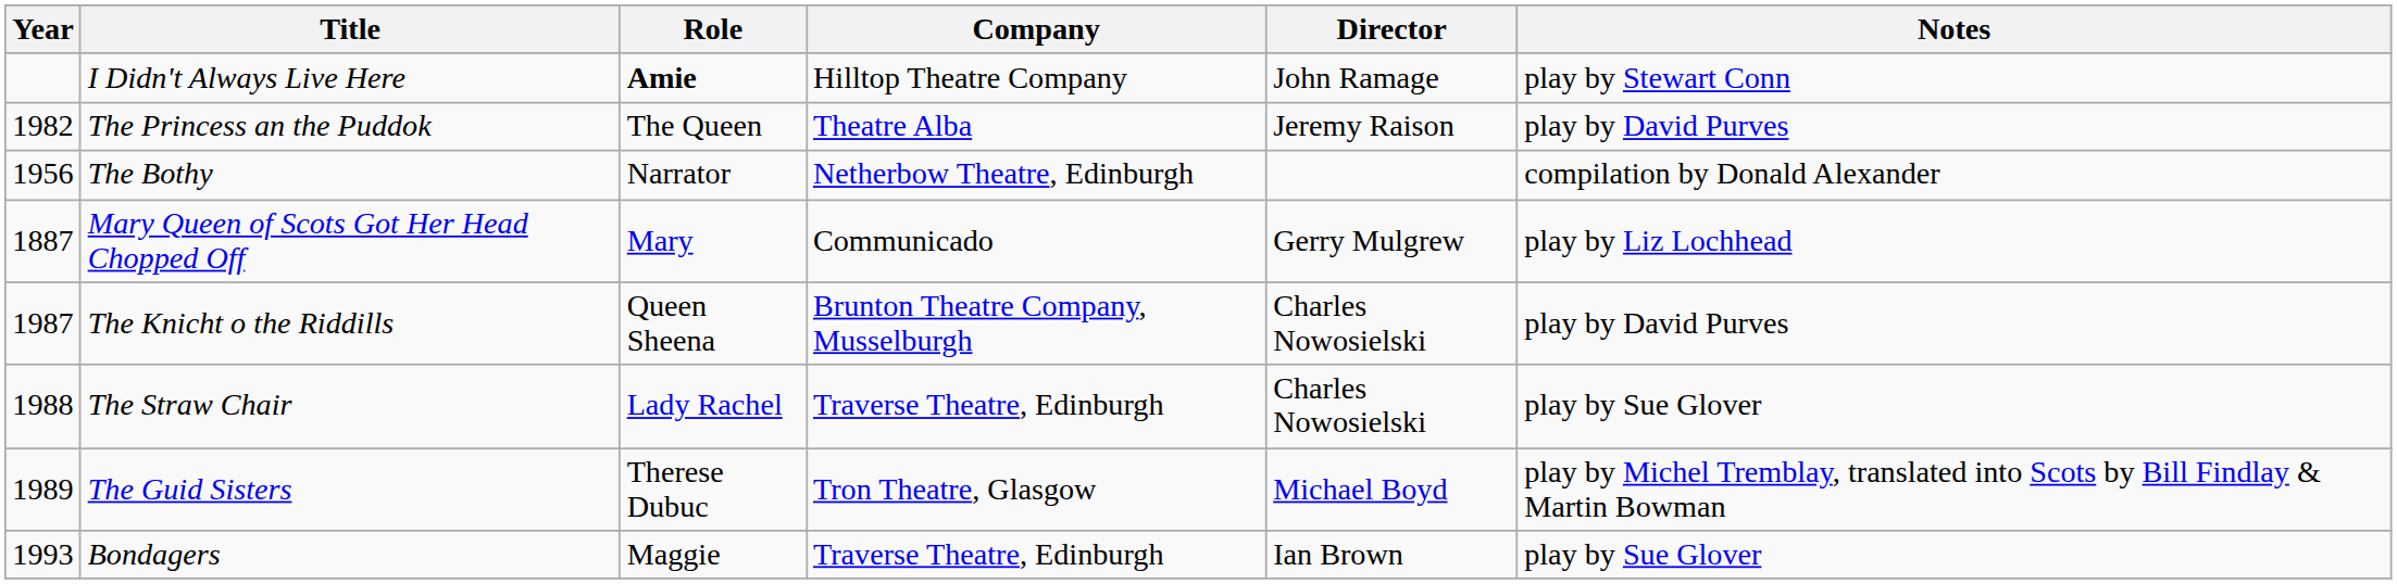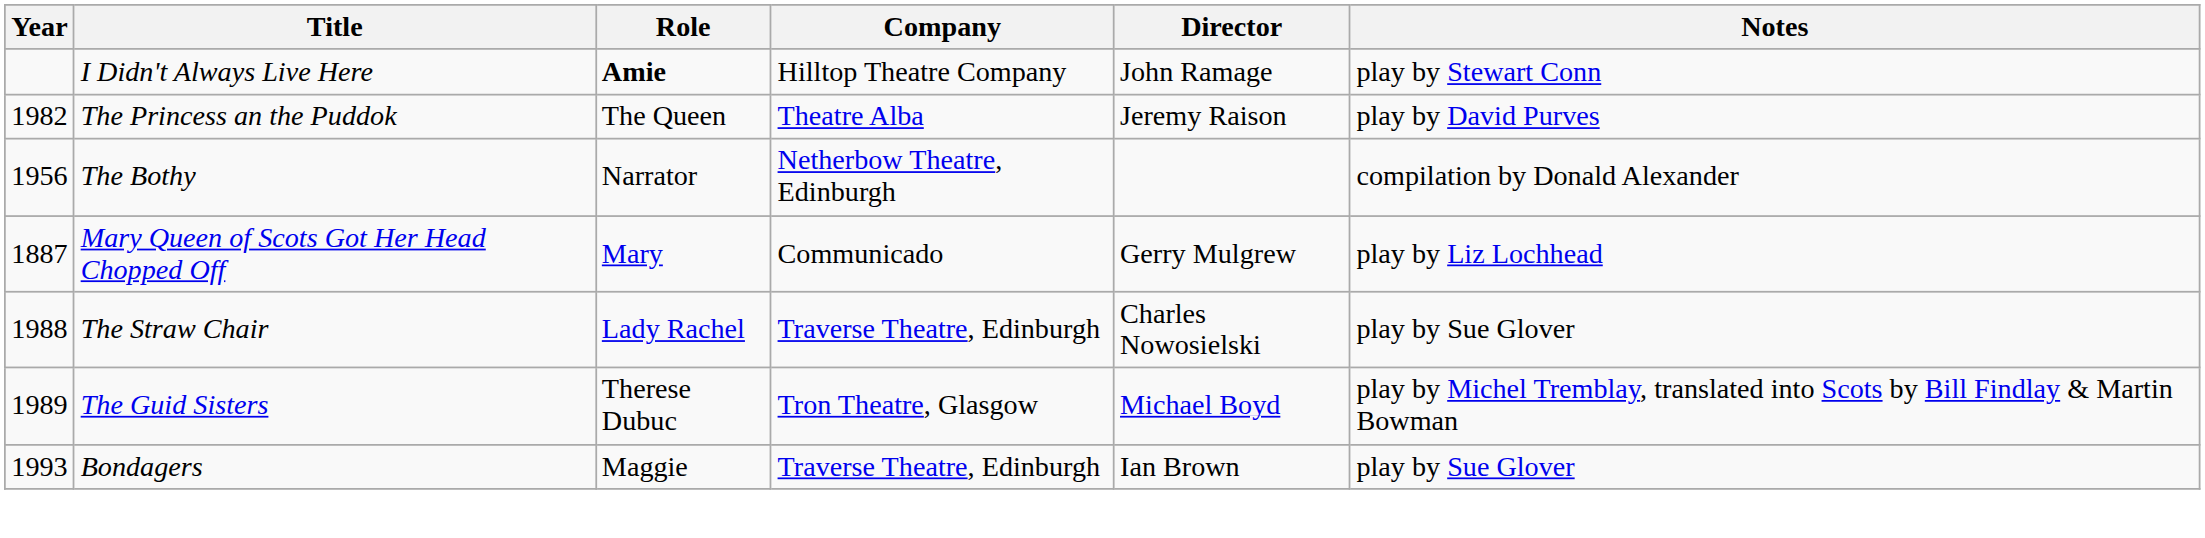- row: 1987 | The Knicht o the Riddills | Queen Sheena | Brunton Theatre Company, Musselburgh | Charles Nowosielski | play by David Purves
